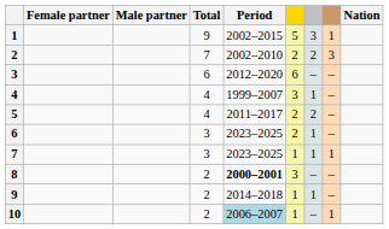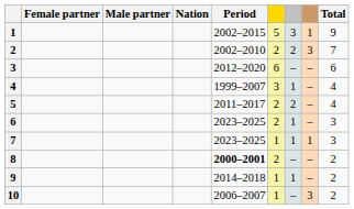columns swapped: Nation <-> Total
8 | column 6: 3 -> 2
10 | Period: lightblue background -> no background
10 | column 8: 1 -> 3
